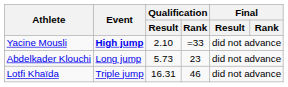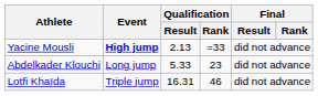Yacine Mousli | Qualification / Result: 2.10 -> 2.13
Abdelkader Klouchi | Qualification / Result: 5.73 -> 5.33
